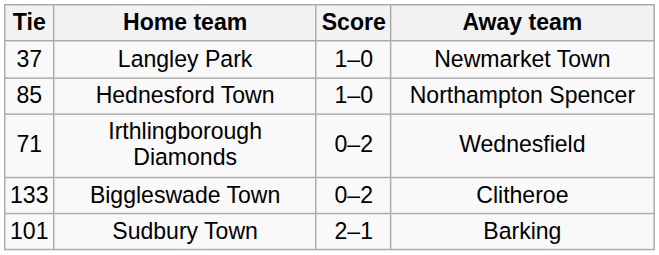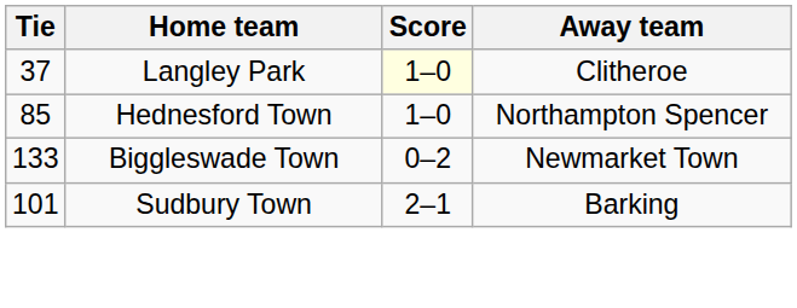Langley Park | Score: no background -> lightyellow background
Langley Park | Away team: Newmarket Town -> Clitheroe
- row: 71 | Irthlingborough Diamonds | 0–2 | Wednesfield
Biggleswade Town | Away team: Clitheroe -> Newmarket Town
